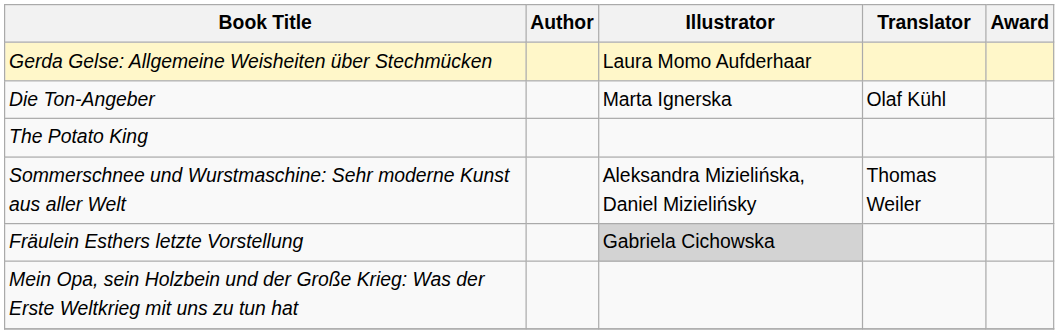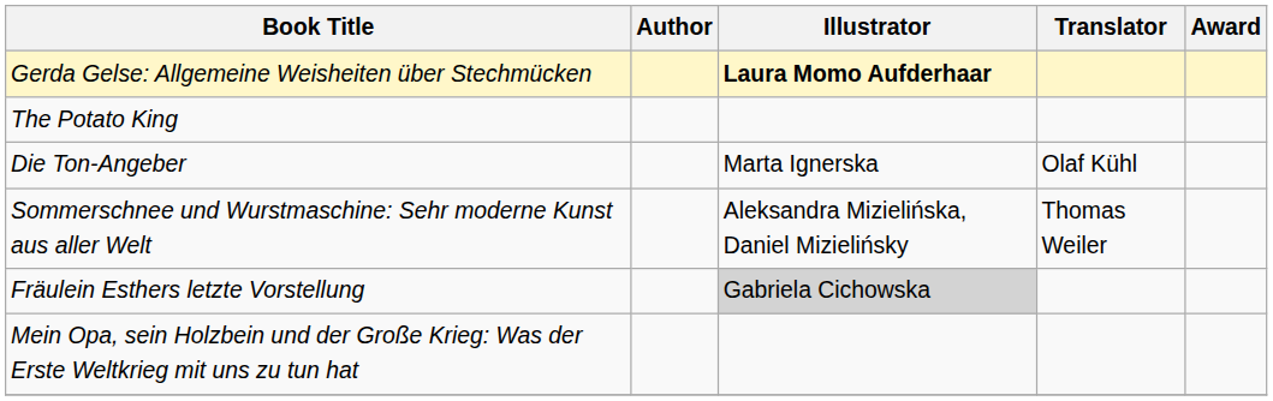Gerda Gelse: Allgemeine Weisheiten über Stechmücken | Illustrator: normal -> bold
rows swapped: The Potato King <-> Die Ton-Angeber
